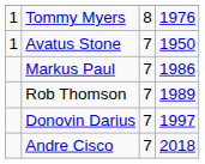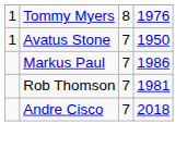Rob Thomson | column 4: 1989 -> 1981
- row: Donovin Darius | 7 | 1997
